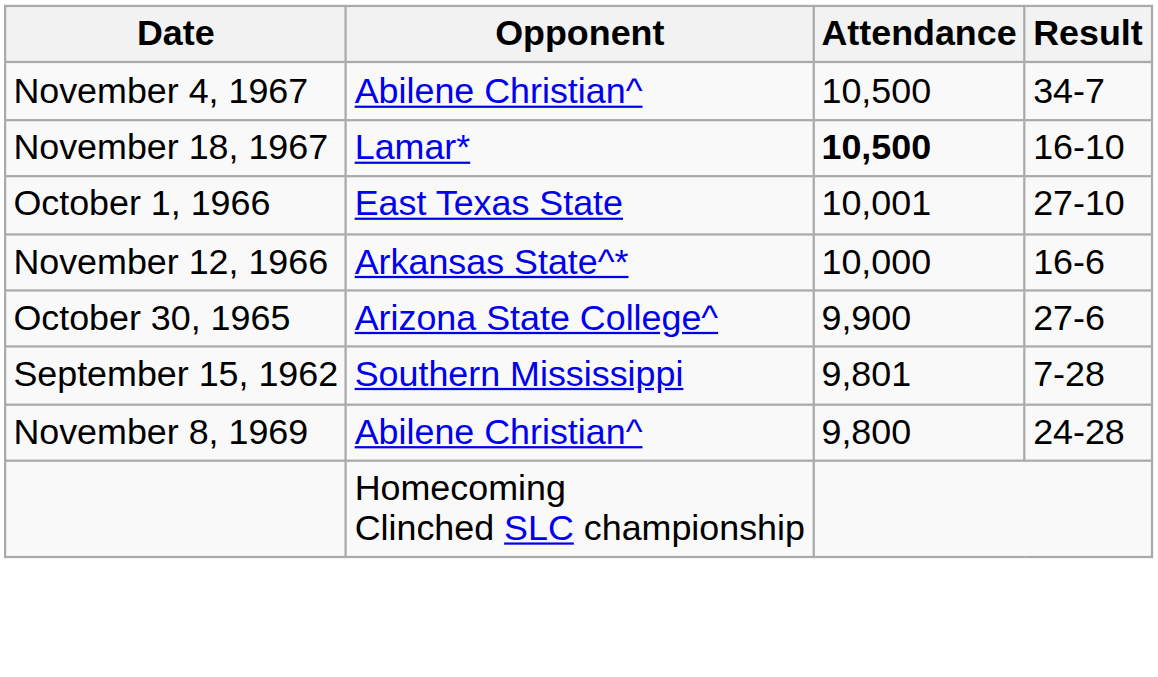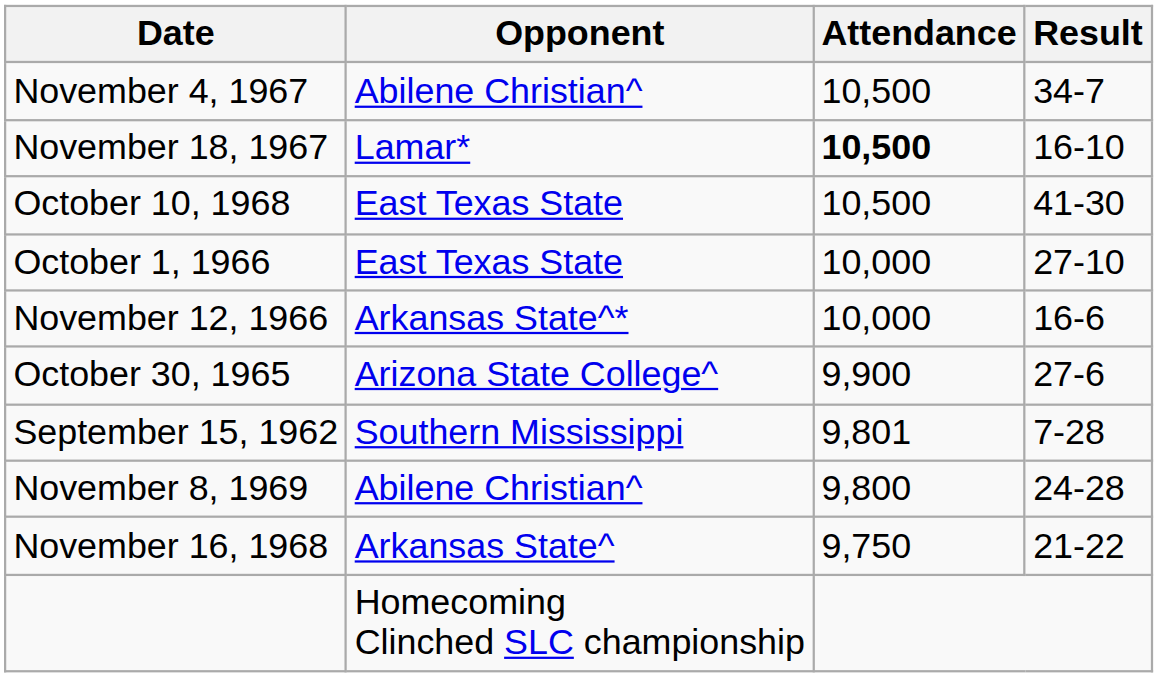+ row: October 10, 1968 | East Texas State | 10,500 | 41-30
October 1, 1966 | Attendance: 10,001 -> 10,000
+ row: November 16, 1968 | Arkansas State^ | 9,750 | 21-22
